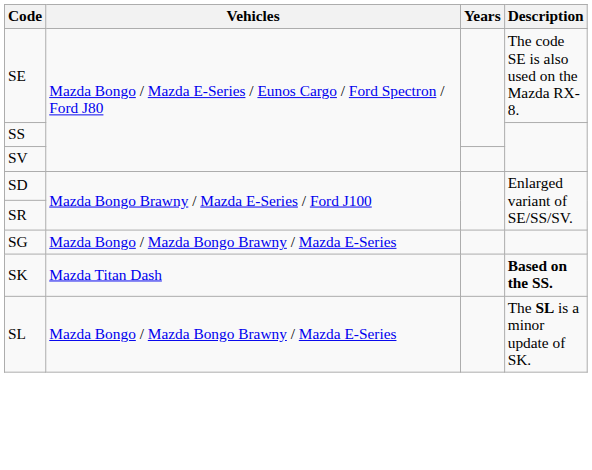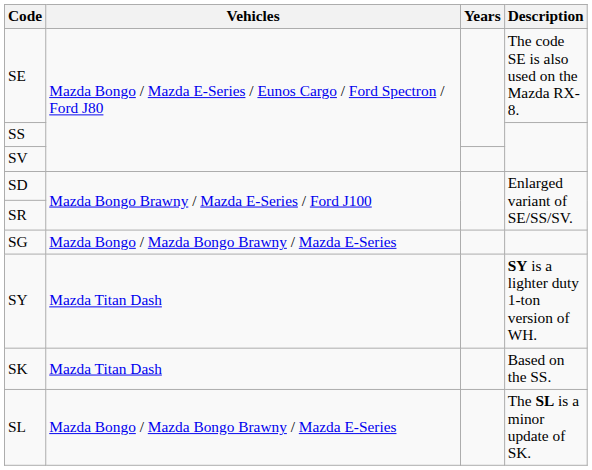+ row: SY | Mazda Titan Dash | SY is a lighter duty 1-ton version of WH.
SK | Description: bold -> normal
